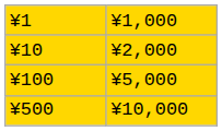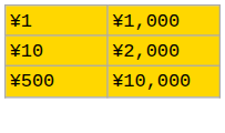- row: ¥100 | ¥5,000
